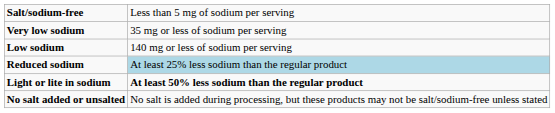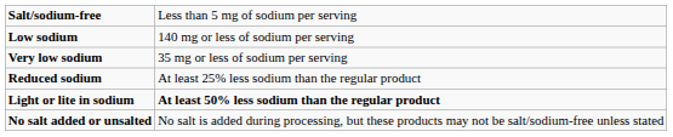rows swapped: Very low sodium <-> Low sodium
Reduced sodium | column 2: lightblue background -> no background
